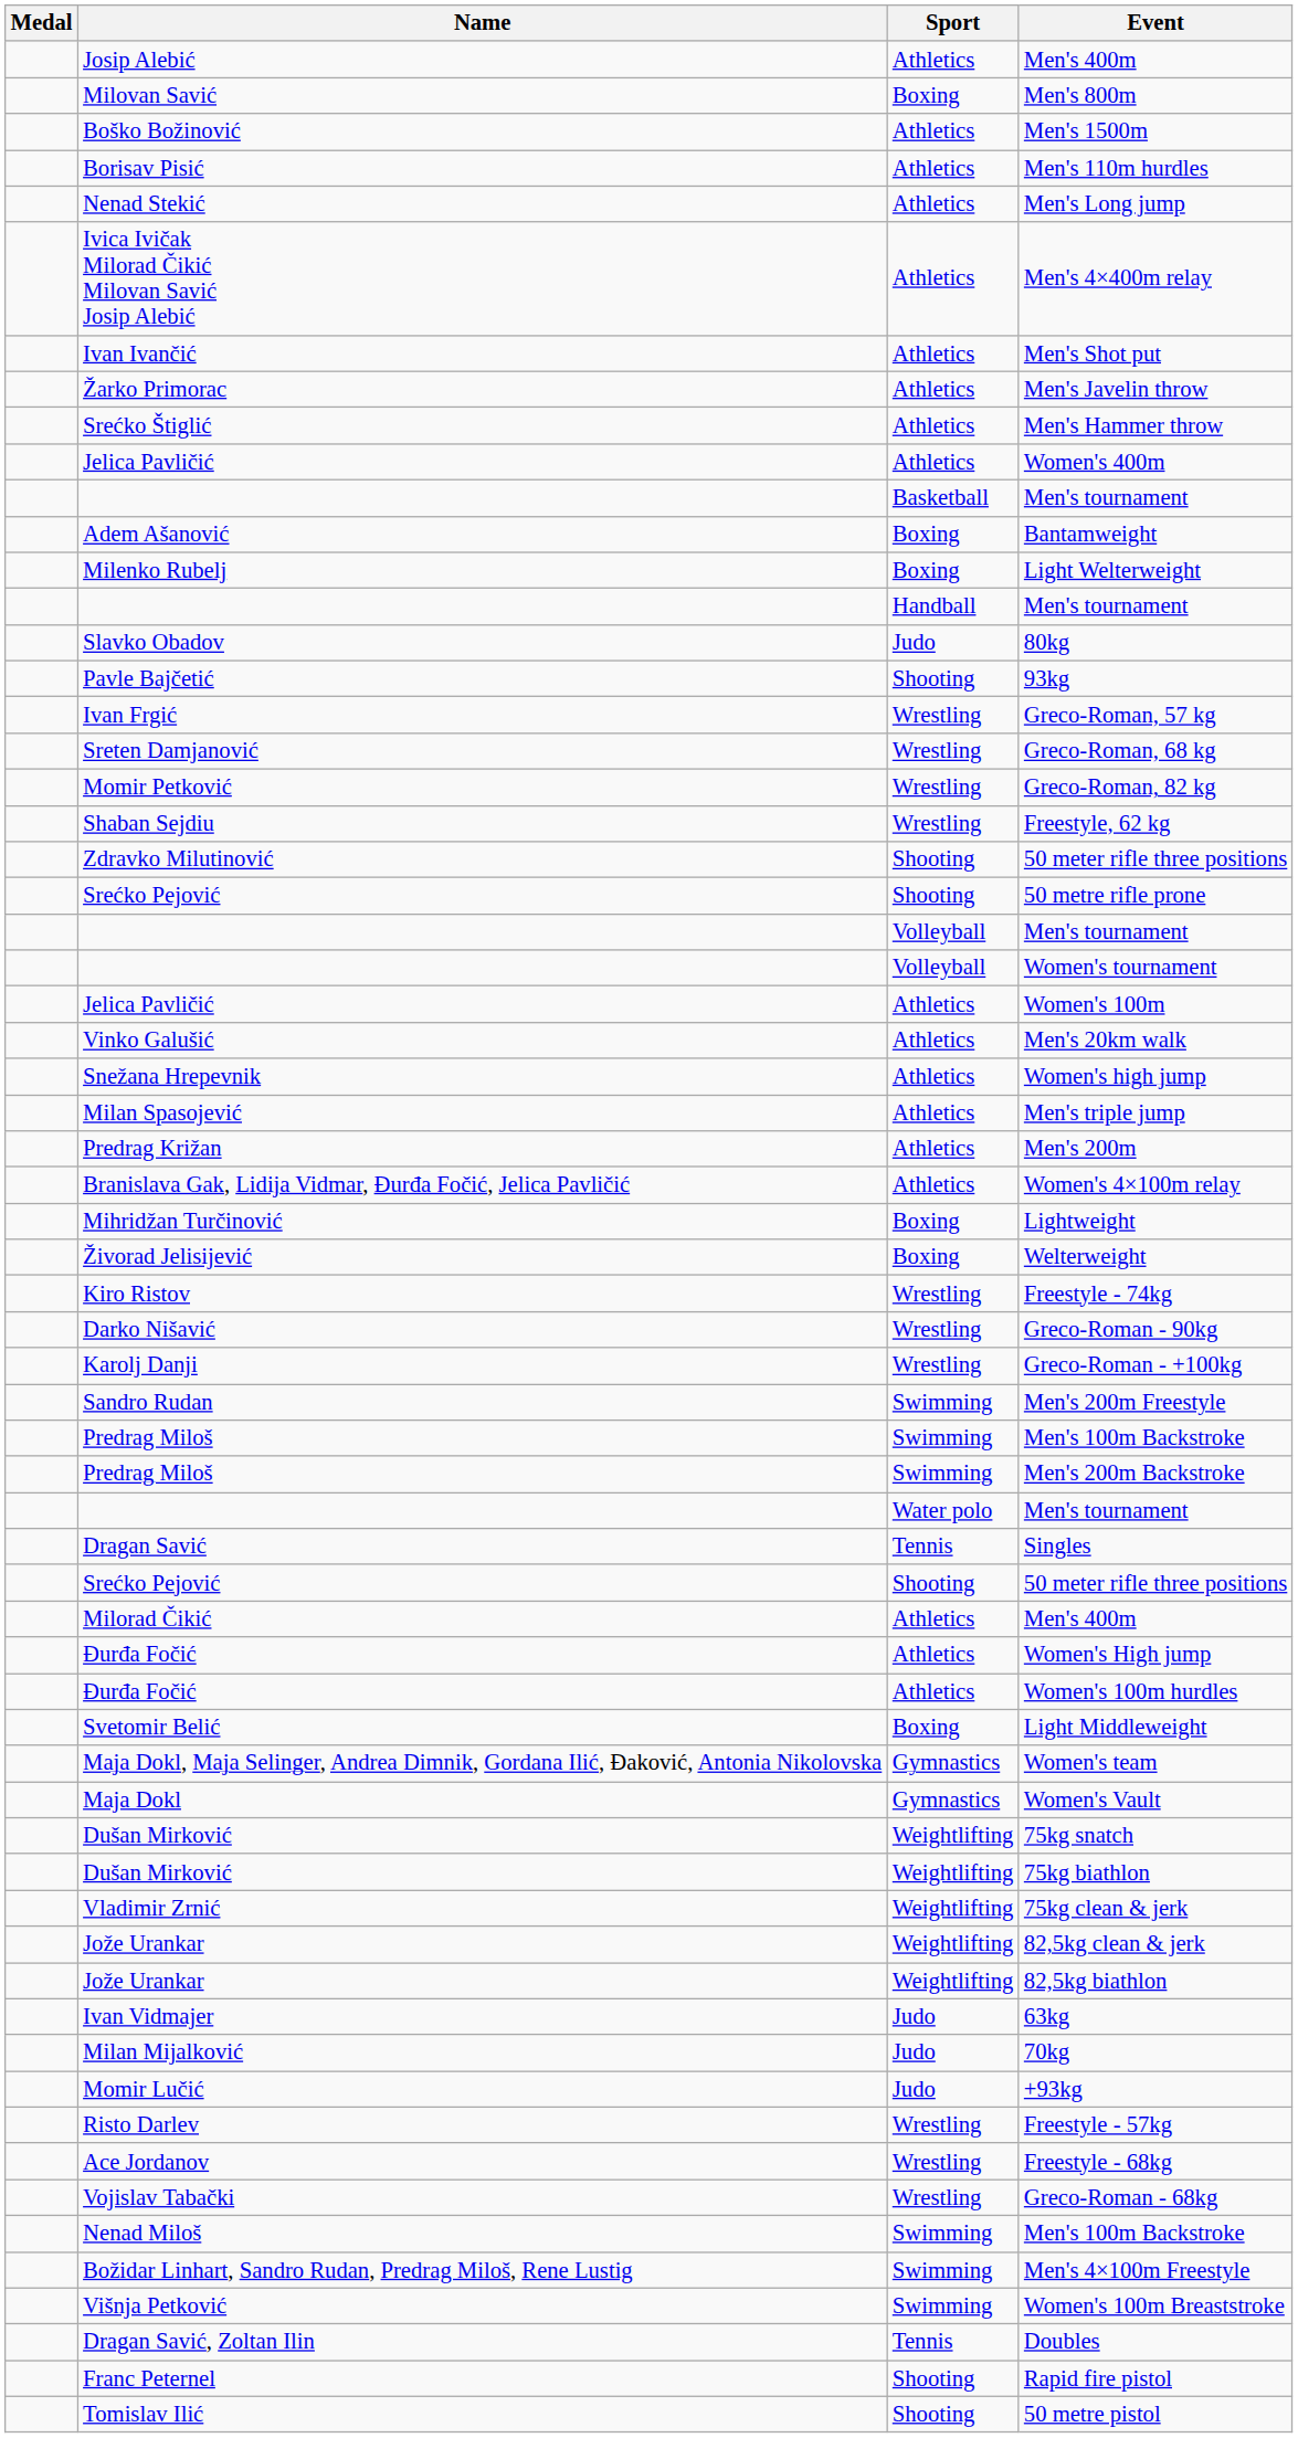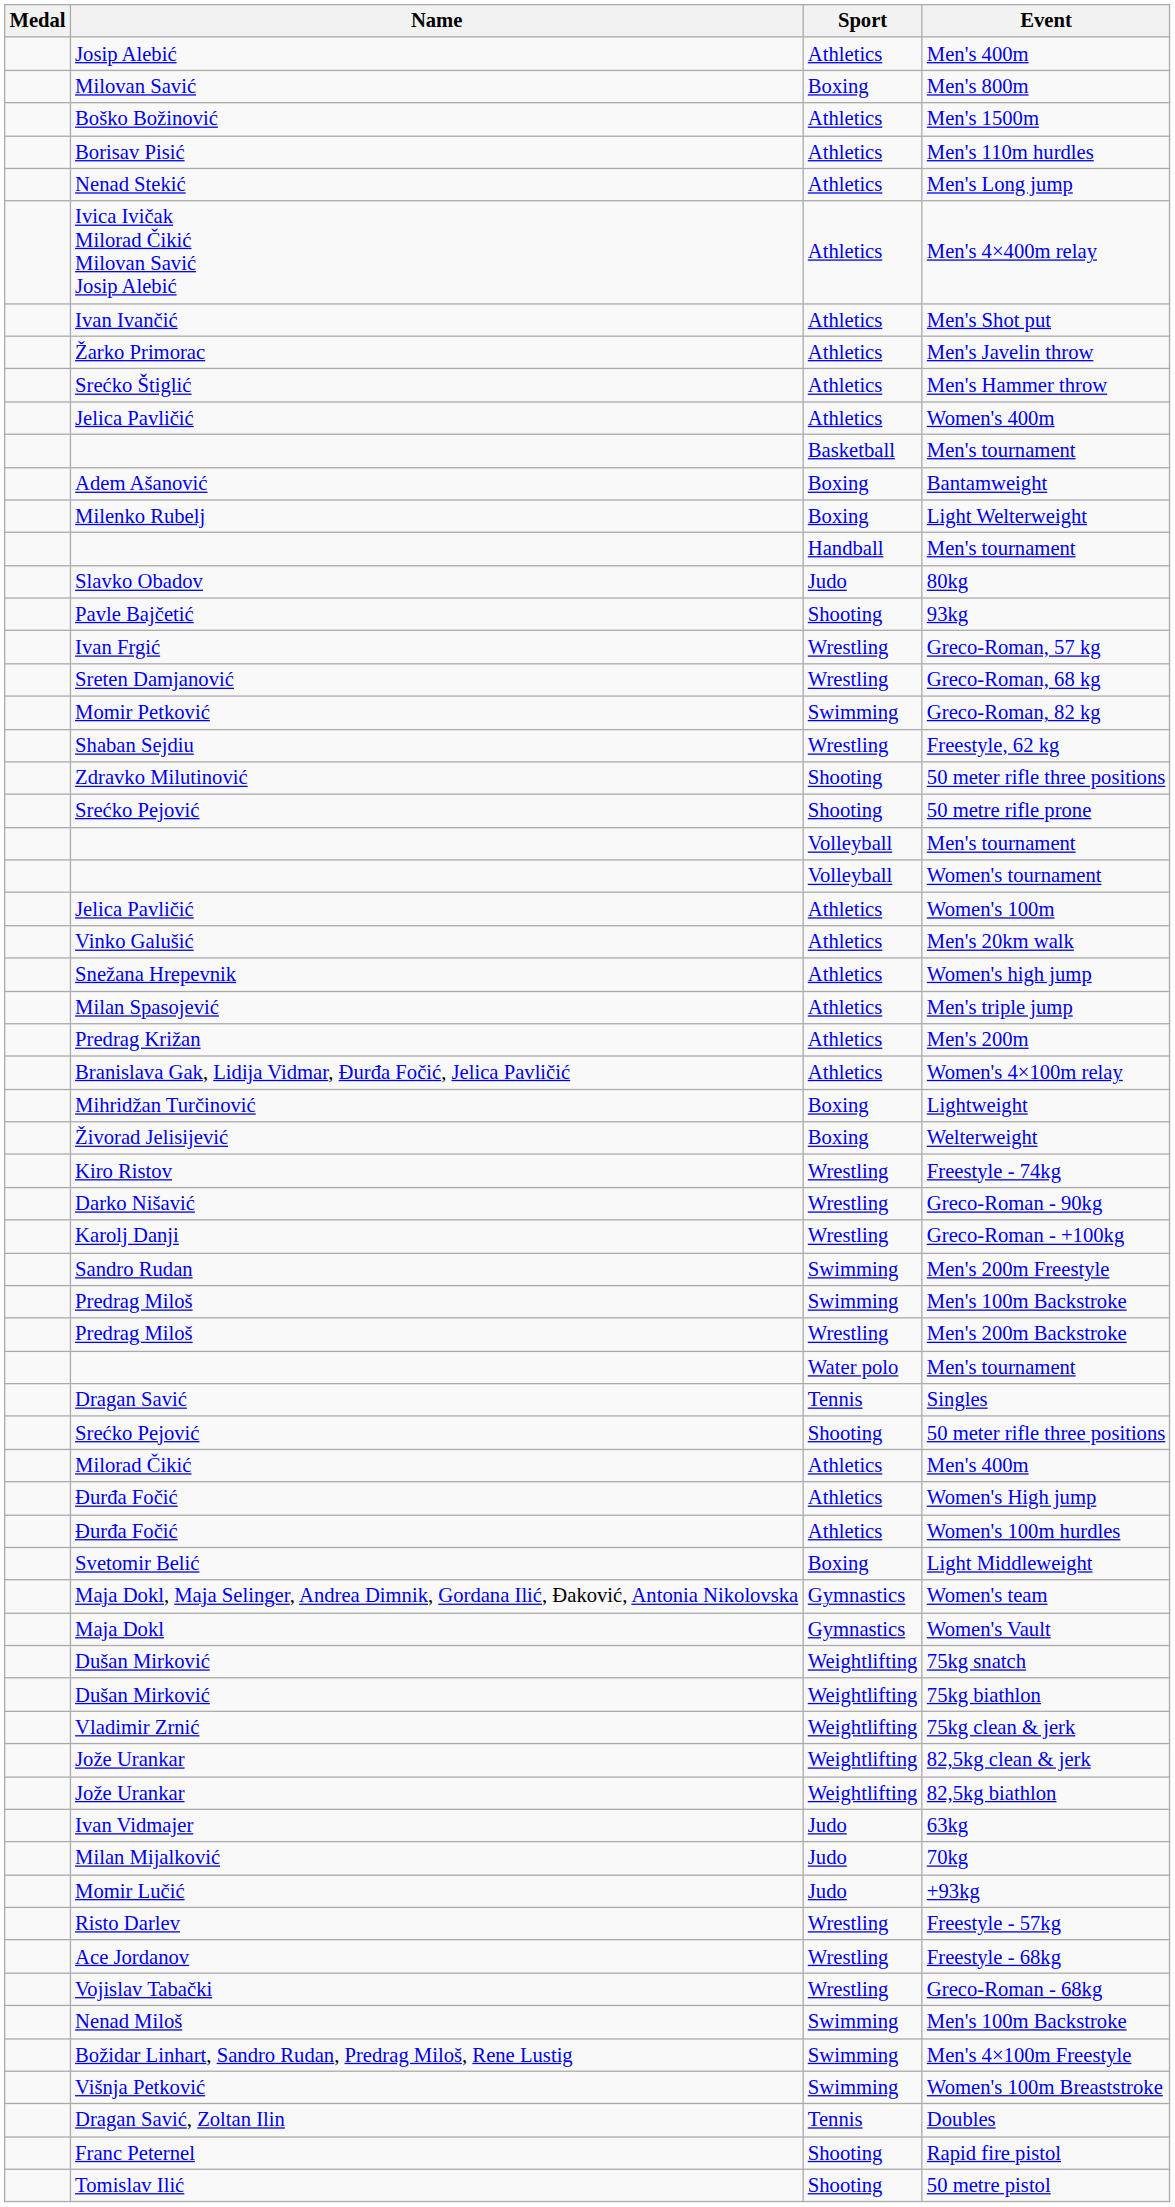Greco-Roman, 82 kg | Sport: Wrestling -> Swimming
Men's 200m Backstroke | Sport: Swimming -> Wrestling
